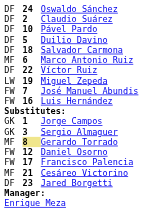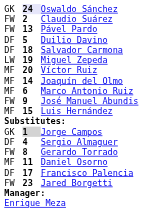Oswaldo Sánchez | column 1: DF -> GK
Oswaldo Sánchez | column 2: no background -> lavender background
Claudio Suárez | column 1: DF -> FW
Pável Pardo | column 1: DF -> FW
Pável Pardo | column 2: 10 -> 13
rows swapped: Marco Antonio Ruiz <-> Miguel Zepeda
Víctor Ruiz | column 1: DF -> MF
Víctor Ruiz | column 2: 22 -> 20
+ row: MF | 14 | Joaquín del Olmo
José Manuel Abundis | column 2: 7 -> 9
Luis Hernández | column 1: FW -> MF
Luis Hernández | column 2: 16 -> 15
Jorge Campos | column 2: no background -> lightgrey background
Sergio Almaguer | column 1: GK -> DF
Sergio Almaguer | column 2: 3 -> 4
Gerardo Torrado | column 1: MF -> FW
Gerardo Torrado | column 2: khaki background -> no background
Daniel Osorno | column 1: FW -> MF
Daniel Osorno | column 2: 12 -> 11
Francisco Palencia | column 1: FW -> DF
- row: MF | 21 | Cesáreo Victorino
Jared Borgetti | column 1: DF -> FW
